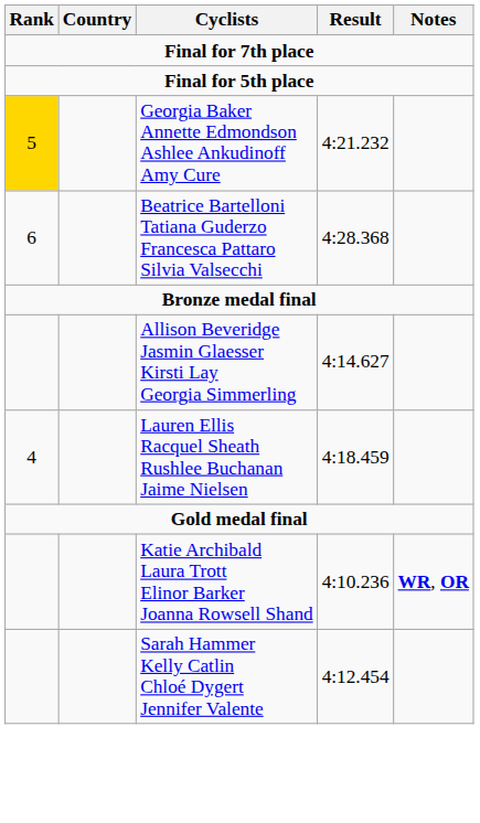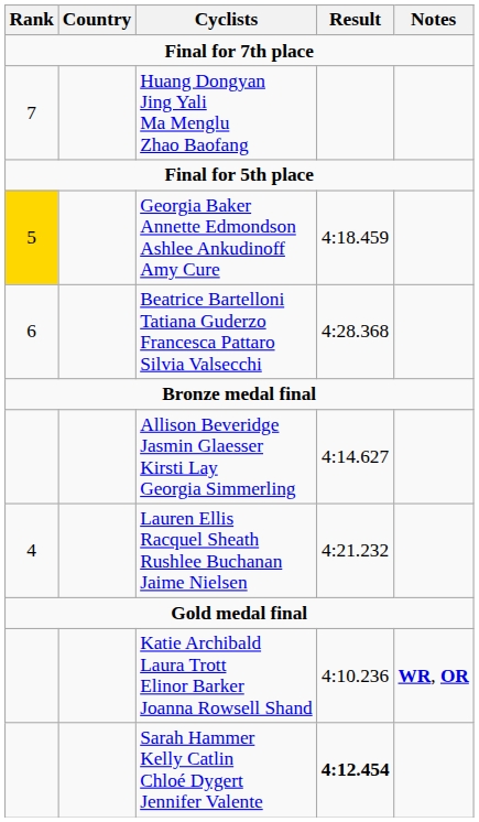+ row: 7 | Huang Dongyan Jing Yali Ma Menglu Zhao Baofang
Georgia Baker Annette Edmondson Ashlee Ankudinoff Amy Cure | Result: 4:21.232 -> 4:18.459
Lauren Ellis Racquel Sheath Rushlee Buchanan Jaime Nielsen | Result: 4:18.459 -> 4:21.232
Sarah Hammer Kelly Catlin Chloé Dygert Jennifer Valente | Result: normal -> bold
